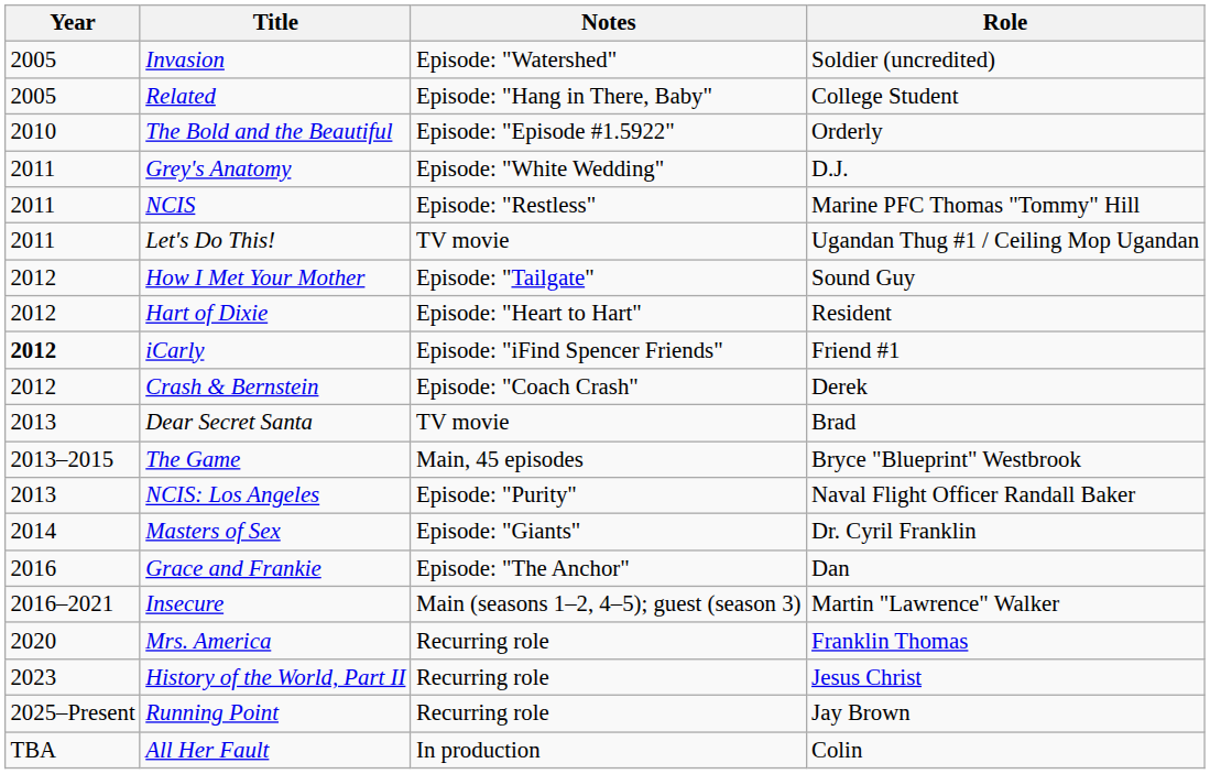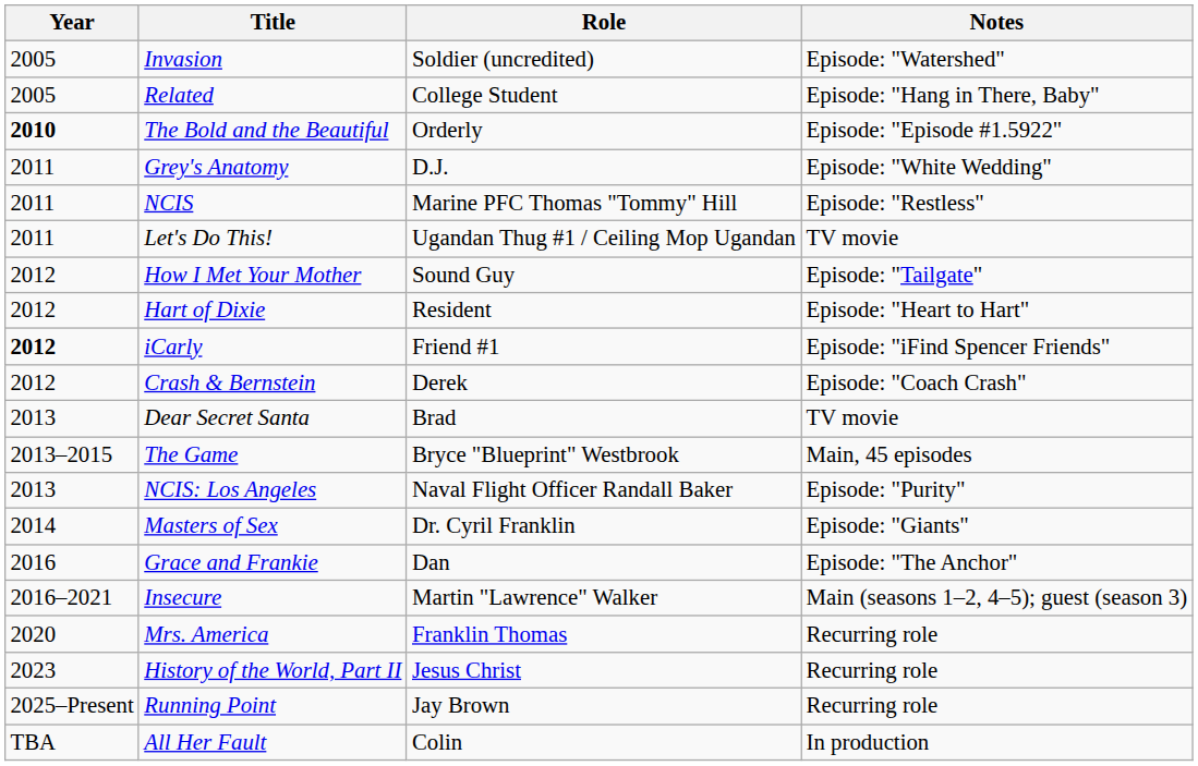columns swapped: Role <-> Notes
The Bold and the Beautiful | Year: normal -> bold
